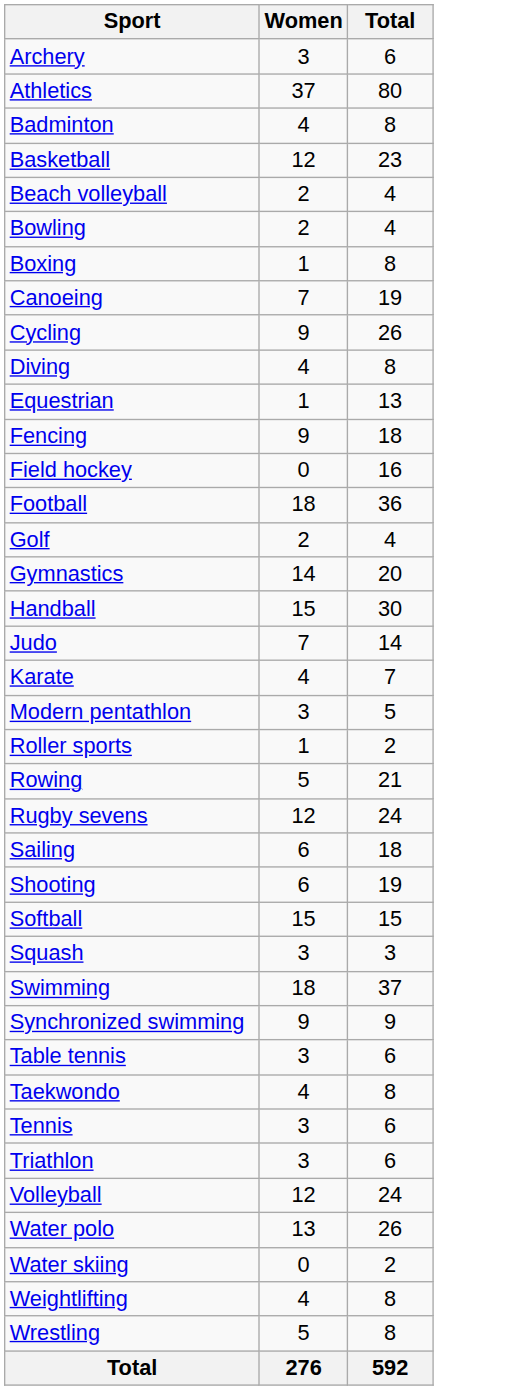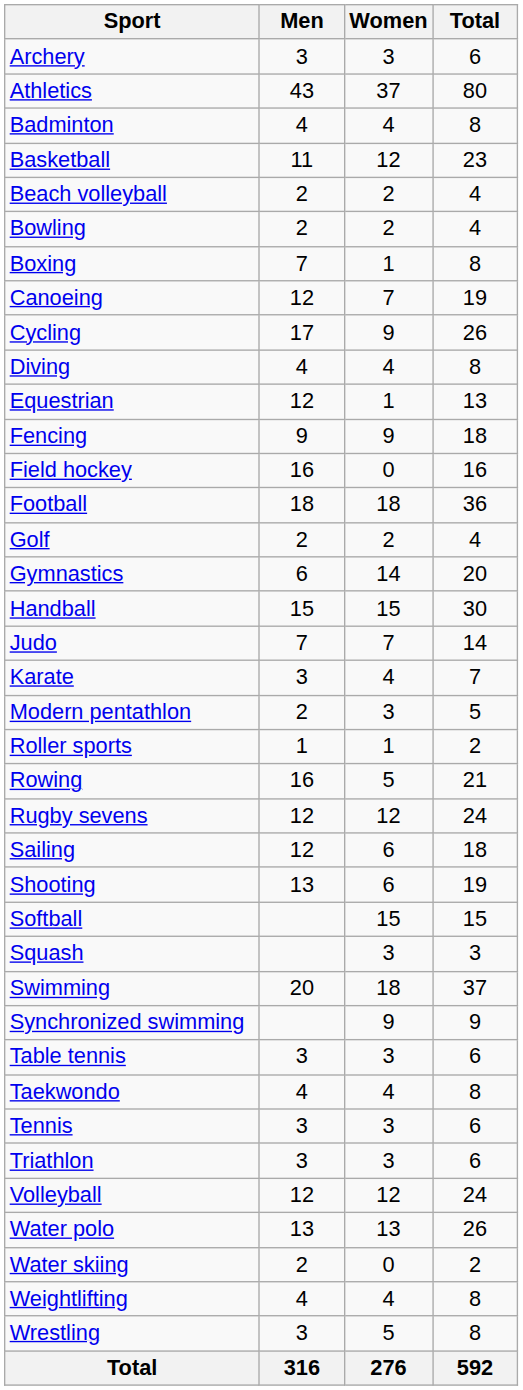+ column: Men | 3 | 43 | 4 | 11 | 2 | 2 | 7 | 12 | 17 | 4 | 12 | 9 | 16 | 18 | 2 | 6 | 15 | 7 | 3 | 2 | 1 | 16 | 12 | 12 | 13 | 20 | 3 | 4 | 3 | 3 | 12 | 13 | 2 | 4 | 3 | 316
